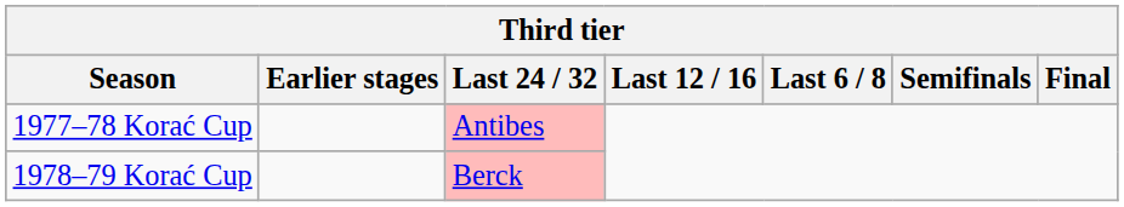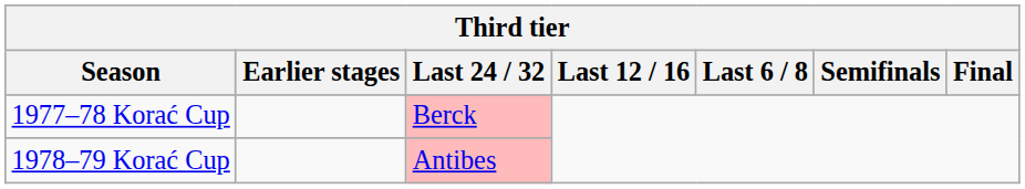1977–78 Korać Cup | Last 24 / 32: Antibes -> Berck
1978–79 Korać Cup | Last 24 / 32: Berck -> Antibes
